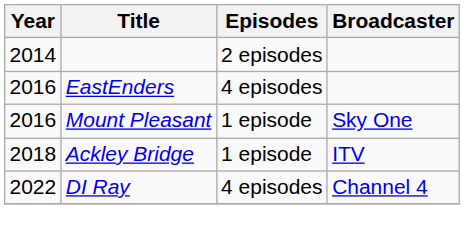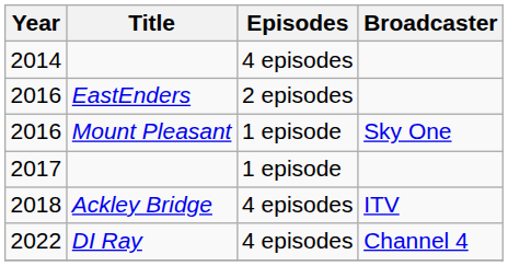2014 | Episodes: 2 episodes -> 4 episodes
2016 / EastEnders | Episodes: 4 episodes -> 2 episodes
+ row: 2017 | 1 episode
2018 | Episodes: 1 episode -> 4 episodes
